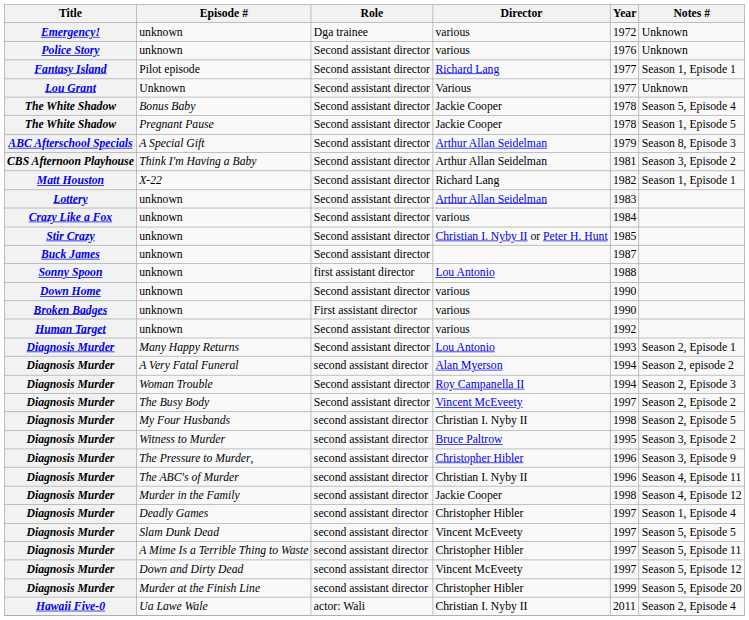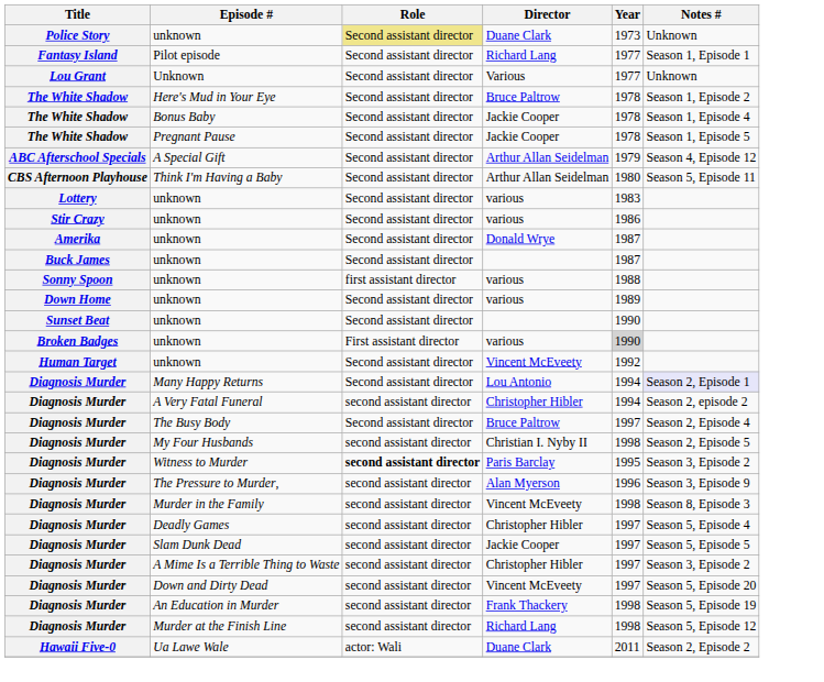- row: Emergency! | unknown | Dga trainee | various | 1972 | Unknown
Police Story / unknown | Role: no background -> khaki background
Police Story / unknown | Director: various -> Duane Clark
Police Story / unknown | Year: 1976 -> 1973
+ row: The White Shadow | Here's Mud in Your Eye | Second assistant director | Bruce Paltrow | 1978 | Season 1, Episode 2
Bonus Baby | Notes #: Season 5, Episode 4 -> Season 1, Episode 4
A Special Gift | Notes #: Season 8, Episode 3 -> Season 4, Episode 12
Think I'm Having a Baby | Year: 1981 -> 1980
Think I'm Having a Baby | Notes #: Season 3, Episode 2 -> Season 5, Episode 11
- row: Matt Houston | X-22 | Second assistant director | Richard Lang | 1982 | Season 1, Episode 1
Lottery / unknown | Director: Arthur Allan Seidelman -> various
- row: Crazy Like a Fox | unknown | Second assistant director | various | 1984
Stir Crazy / unknown | Director: Christian I. Nyby II or Peter H. Hunt -> various
Stir Crazy / unknown | Year: 1985 -> 1986
+ row: Amerika | unknown | Second assistant director | Donald Wrye | 1987
Sonny Spoon / unknown | Director: Lou Antonio -> various
Down Home / unknown | Year: 1990 -> 1989
+ row: Sunset Beat | unknown | Second assistant director | 1990
Broken Badges / unknown | Year: no background -> lightgrey background
Human Target / unknown | Director: various -> Vincent McEveety
Many Happy Returns | Year: 1993 -> 1994
Many Happy Returns | Notes #: no background -> lavender background
A Very Fatal Funeral | Director: Alan Myerson -> Christopher Hibler
- row: Diagnosis Murder | Woman Trouble | Second assistant director | Roy Campanella II | 1994 | Season 2, Episode 3
The Busy Body | Director: Vincent McEveety -> Bruce Paltrow
The Busy Body | Notes #: Season 2, Episode 2 -> Season 2, Episode 4
Witness to Murder | Role: normal -> bold
Witness to Murder | Director: Bruce Paltrow -> Paris Barclay
The Pressure to Murder, | Director: Christopher Hibler -> Alan Myerson
- row: Diagnosis Murder | The ABC's of Murder | second assistant director | Christian I. Nyby II | 1996 | Season 4, Episode 11
Murder in the Family | Director: Jackie Cooper -> Vincent McEveety
Murder in the Family | Notes #: Season 4, Episode 12 -> Season 8, Episode 3
Deadly Games | Notes #: Season 1, Episode 4 -> Season 5, Episode 4
Slam Dunk Dead | Director: Vincent McEveety -> Jackie Cooper
A Mime Is a Terrible Thing to Waste | Notes #: Season 5, Episode 11 -> Season 3, Episode 2
Down and Dirty Dead | Notes #: Season 5, Episode 12 -> Season 5, Episode 20
+ row: Diagnosis Murder | An Education in Murder | second assistant director | Frank Thackery | 1998 | Season 5, Episode 19
Murder at the Finish Line | Director: Christopher Hibler -> Richard Lang
Murder at the Finish Line | Year: 1999 -> 1998
Murder at the Finish Line | Notes #: Season 5, Episode 20 -> Season 5, Episode 12
Ua Lawe Wale | Director: Christian I. Nyby II -> Duane Clark
Ua Lawe Wale | Notes #: Season 2, Episode 4 -> Season 2, Episode 2
